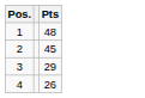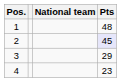+ column: National team
2 | Pts: no background -> lavender background
4 | Pts: 26 -> 23
